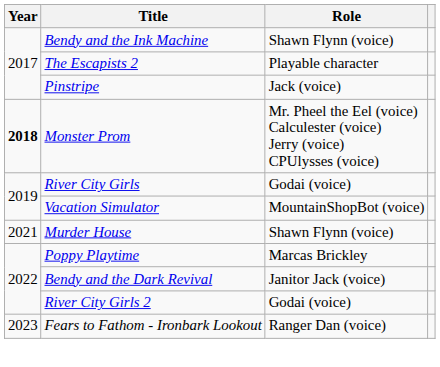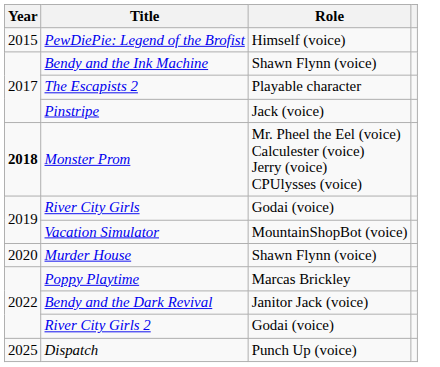+ row: 2015 | PewDiePie: Legend of the Brofist | Himself (voice)
Murder House | Year: 2021 -> 2020
- row: 2023 | Fears to Fathom - Ironbark Lookout | Ranger Dan (voice)
+ row: 2025 | Dispatch | Punch Up (voice)
